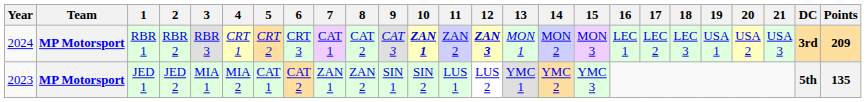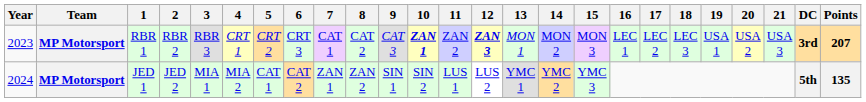RBR 1 | Year: 2024 -> 2023
RBR 1 | Points: 209 -> 207
JED 1 | Year: 2023 -> 2024
